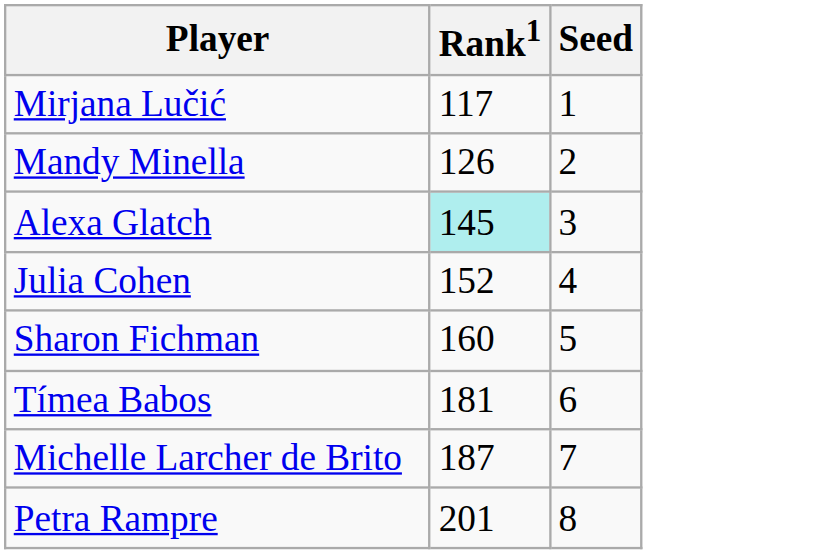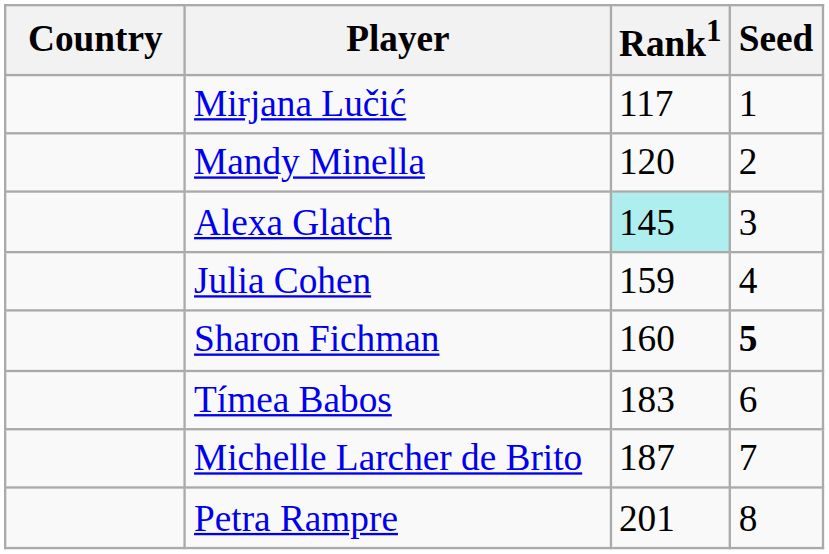+ column: Country
Mandy Minella | Rank1: 126 -> 120
Julia Cohen | Rank1: 152 -> 159
Sharon Fichman | Seed: normal -> bold
Tímea Babos | Rank1: 181 -> 183
